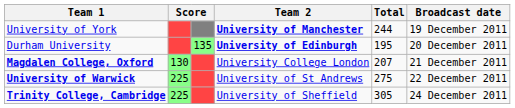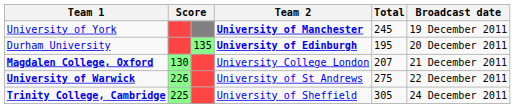University of York | Total: 244 -> 245
University of Warwick | column 2: 225 -> 226
